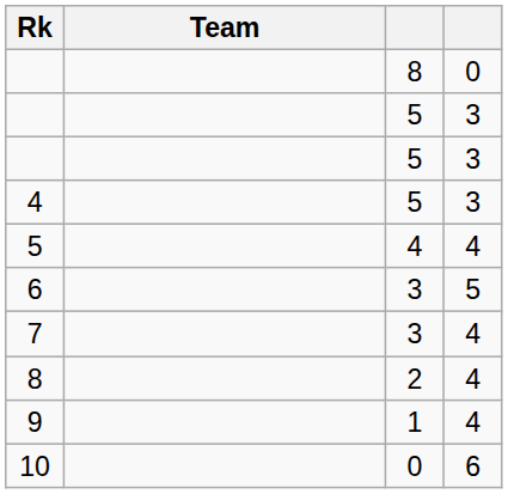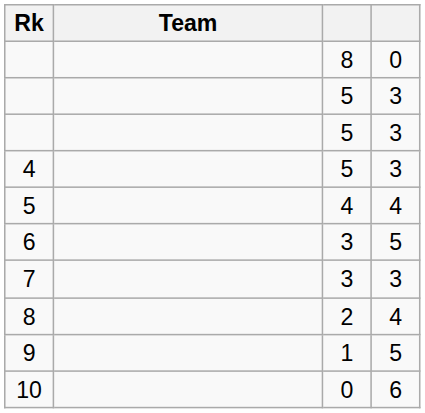7 | column 4: 4 -> 3
9 | column 4: 4 -> 5
